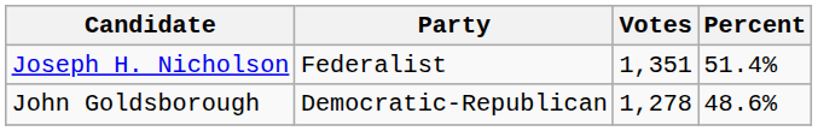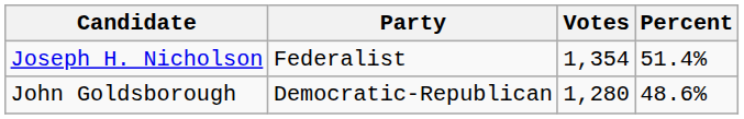Joseph H. Nicholson | Votes: 1,351 -> 1,354
John Goldsborough | Votes: 1,278 -> 1,280
